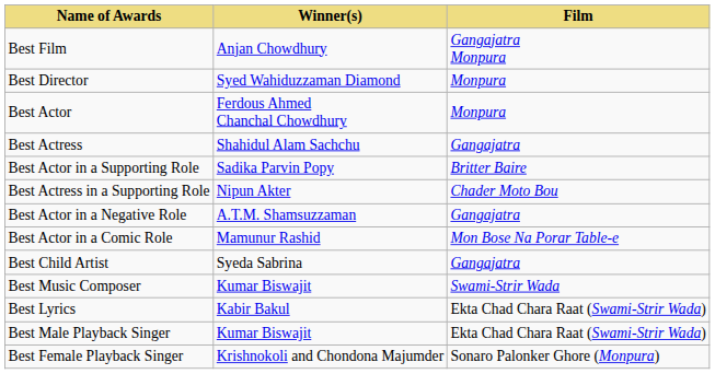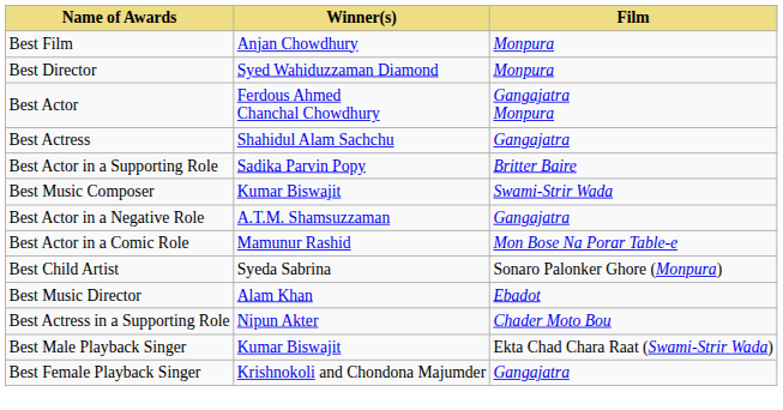Best Film | Film: Gangajatra Monpura -> Monpura
Best Actor | Film: Monpura -> Gangajatra Monpura
rows swapped: Best Actress in a Supporting Role <-> Best Music Composer
Best Child Artist | Film: Gangajatra -> Sonaro Palonker Ghore (Monpura)
+ row: Best Music Director | Alam Khan | Ebadot
- row: Best Lyrics | Kabir Bakul | Ekta Chad Chara Raat (Swami-Strir Wada)
Best Female Playback Singer | Film: Sonaro Palonker Ghore (Monpura) -> Gangajatra
